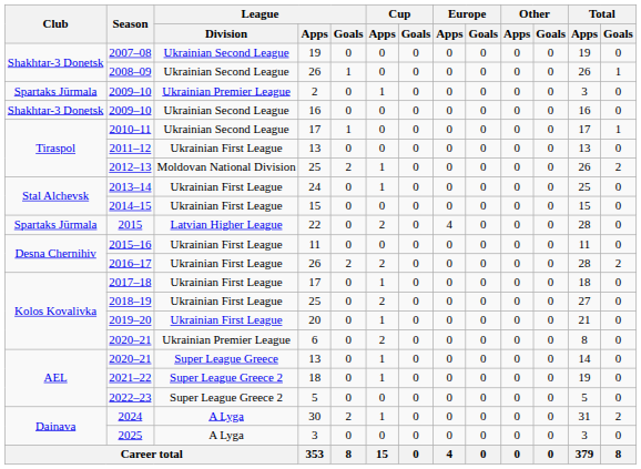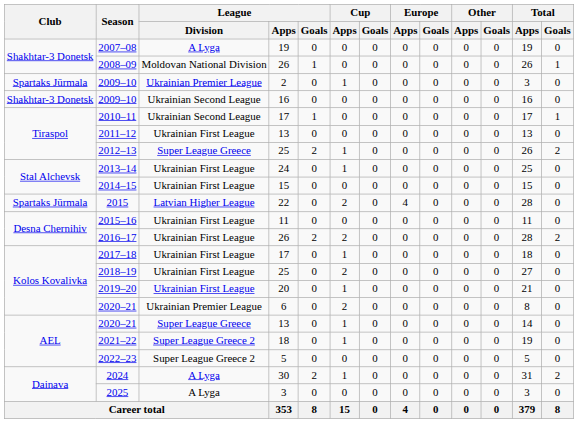2007–08 | League / Division: Ukrainian Second League -> A Lyga
2008–09 | League / Division: Ukrainian Second League -> Moldovan National Division
2012–13 | League / Division: Moldovan National Division -> Super League Greece
